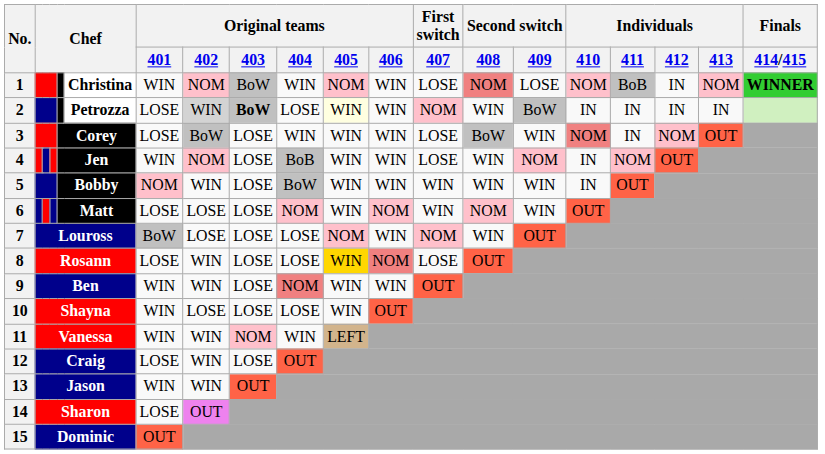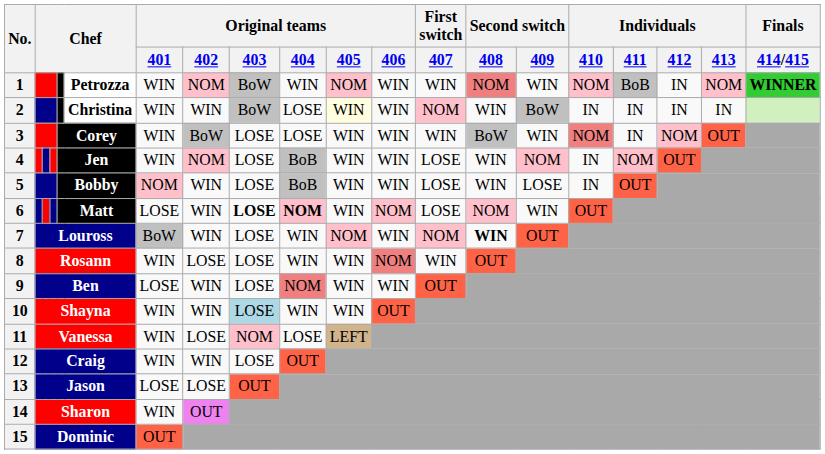1 | column 7: Christina -> Petrozza
1 | First switch / 407: LOSE -> WIN
1 | Second switch / 409: LOSE -> WIN
2 | column 7: Petrozza -> Christina
2 | Original teams / 401: LOSE -> WIN
2 | Original teams / 402: lightgrey background -> no background
2 | Original teams / 403: bold -> normal
3 | Original teams / 401: LOSE -> WIN
3 | Original teams / 404: WIN -> LOSE
3 | First switch / 407: LOSE -> WIN
5 | Original teams / 404: BoW -> BoB
5 | First switch / 407: WIN -> LOSE
5 | Second switch / 409: WIN -> LOSE
6 | Original teams / 402: LOSE -> WIN
6 | Original teams / 403: normal -> bold
6 | Original teams / 404: normal -> bold
6 | First switch / 407: WIN -> LOSE
7 | Original teams / 402: LOSE -> WIN
7 | Original teams / 404: LOSE -> WIN
7 | Second switch / 408: normal -> bold
8 | Original teams / 401: LOSE -> WIN
8 | Original teams / 402: WIN -> LOSE
8 | Original teams / 404: LOSE -> WIN
8 | Original teams / 405: gold background -> no background
8 | First switch / 407: LOSE -> WIN
9 | Original teams / 401: WIN -> LOSE
10 | Original teams / 402: LOSE -> WIN
10 | Original teams / 403: no background -> lightblue background
10 | Original teams / 404: LOSE -> WIN
11 | Original teams / 402: WIN -> LOSE
11 | Original teams / 404: WIN -> LOSE
12 | Original teams / 401: LOSE -> WIN
13 | Original teams / 401: WIN -> LOSE
13 | Original teams / 402: WIN -> LOSE
14 | Original teams / 401: LOSE -> WIN
